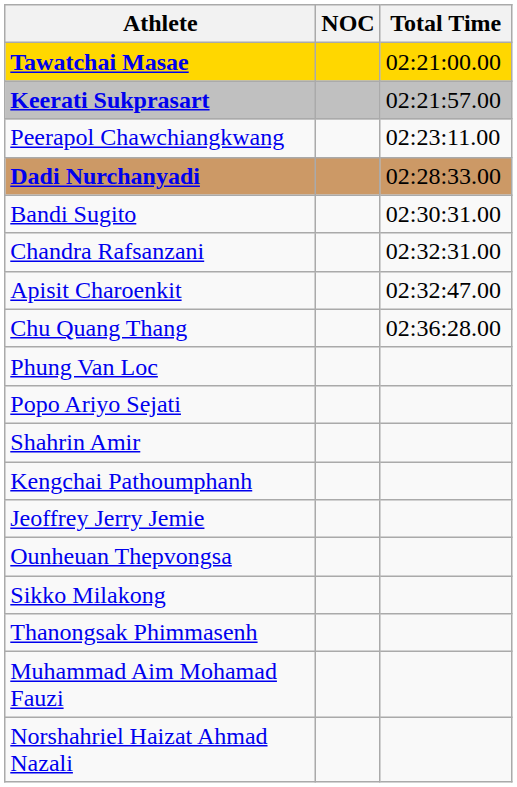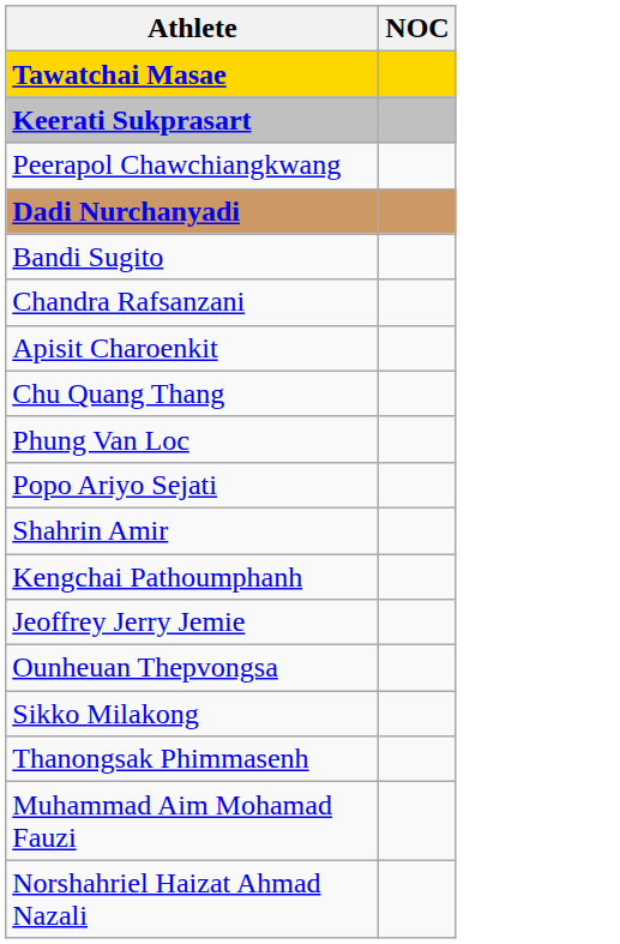- column: Total Time | 02:21:00.00 | 02:21:57.00 | 02:23:11.00 | 02:28:33.00 | 02:30:31.00 | 02:32:31.00 | 02:32:47.00 | 02:36:28.00
